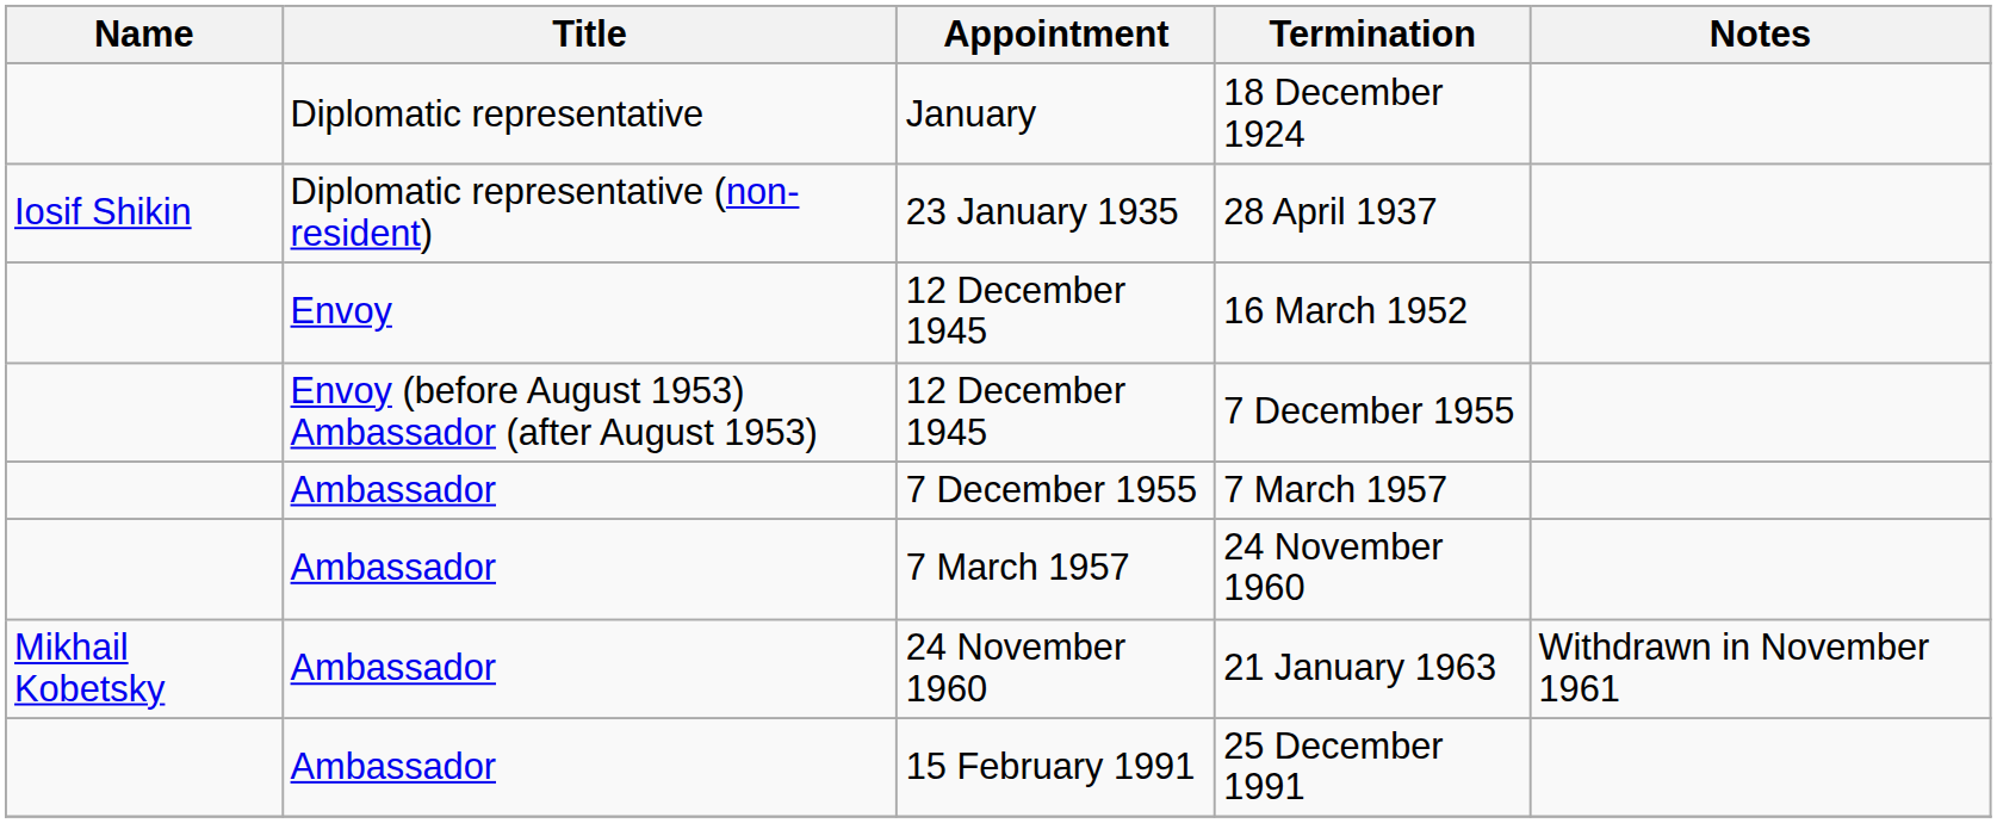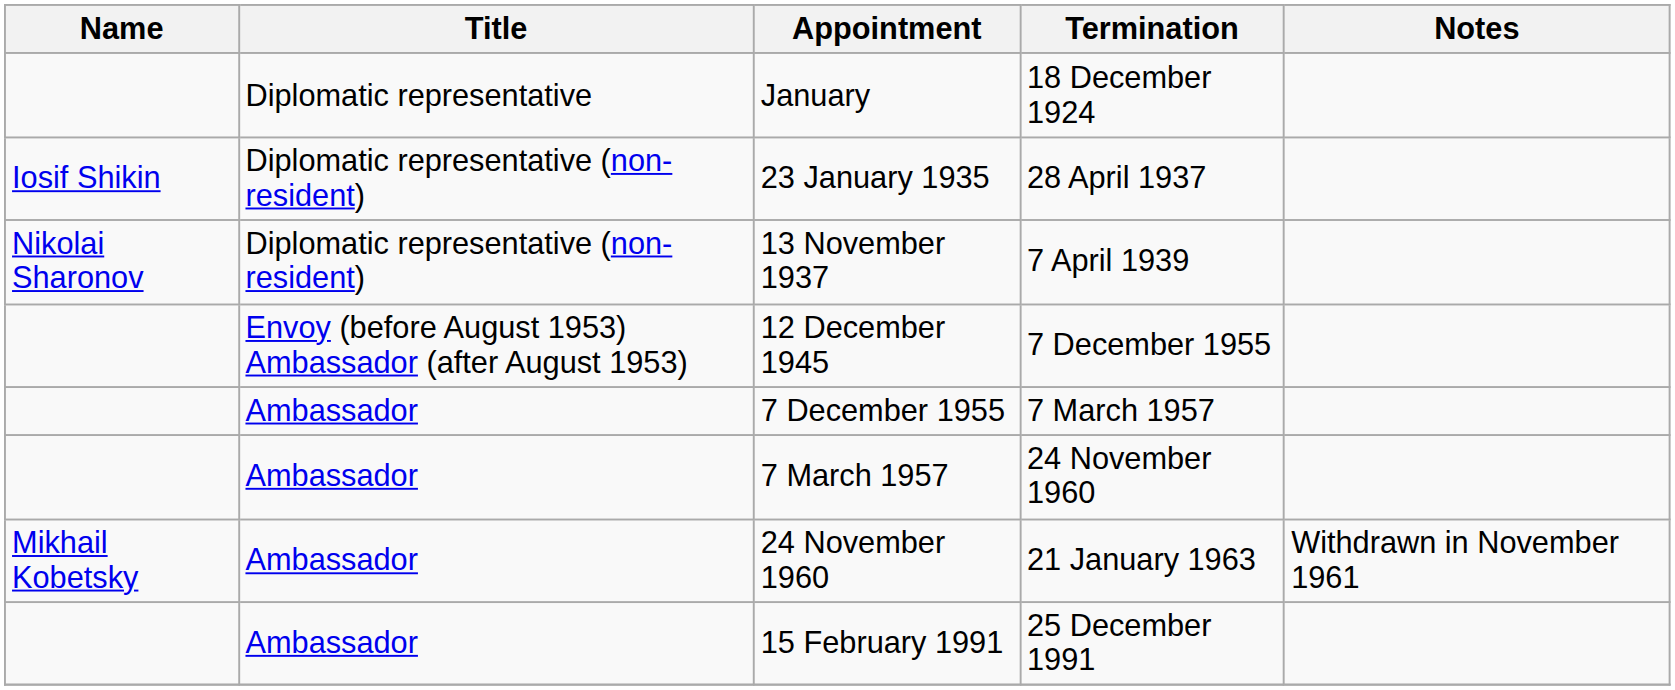+ row: Nikolai Sharonov | Diplomatic representative (non-resident) | 13 November 1937 | 7 April 1939
- row: Envoy | 12 December 1945 | 16 March 1952
